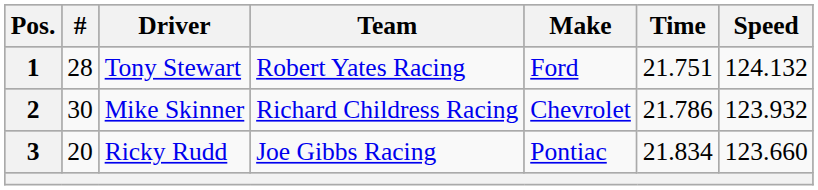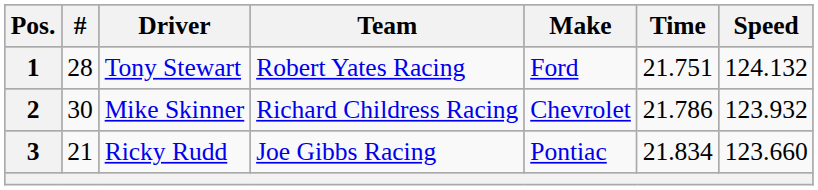3 | #: 20 -> 21
